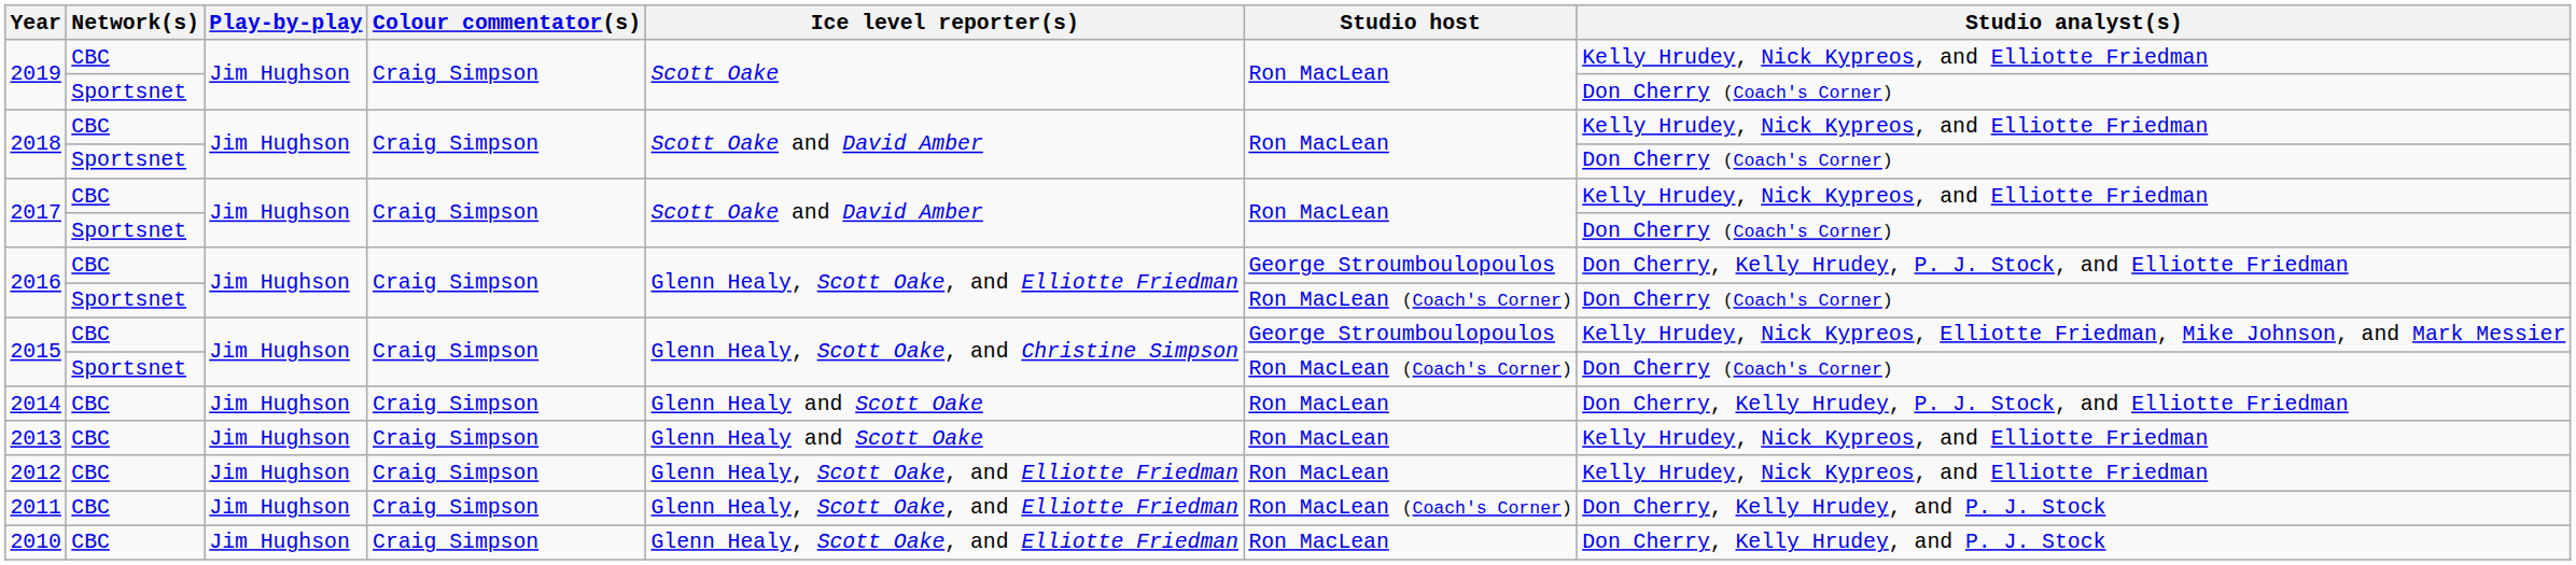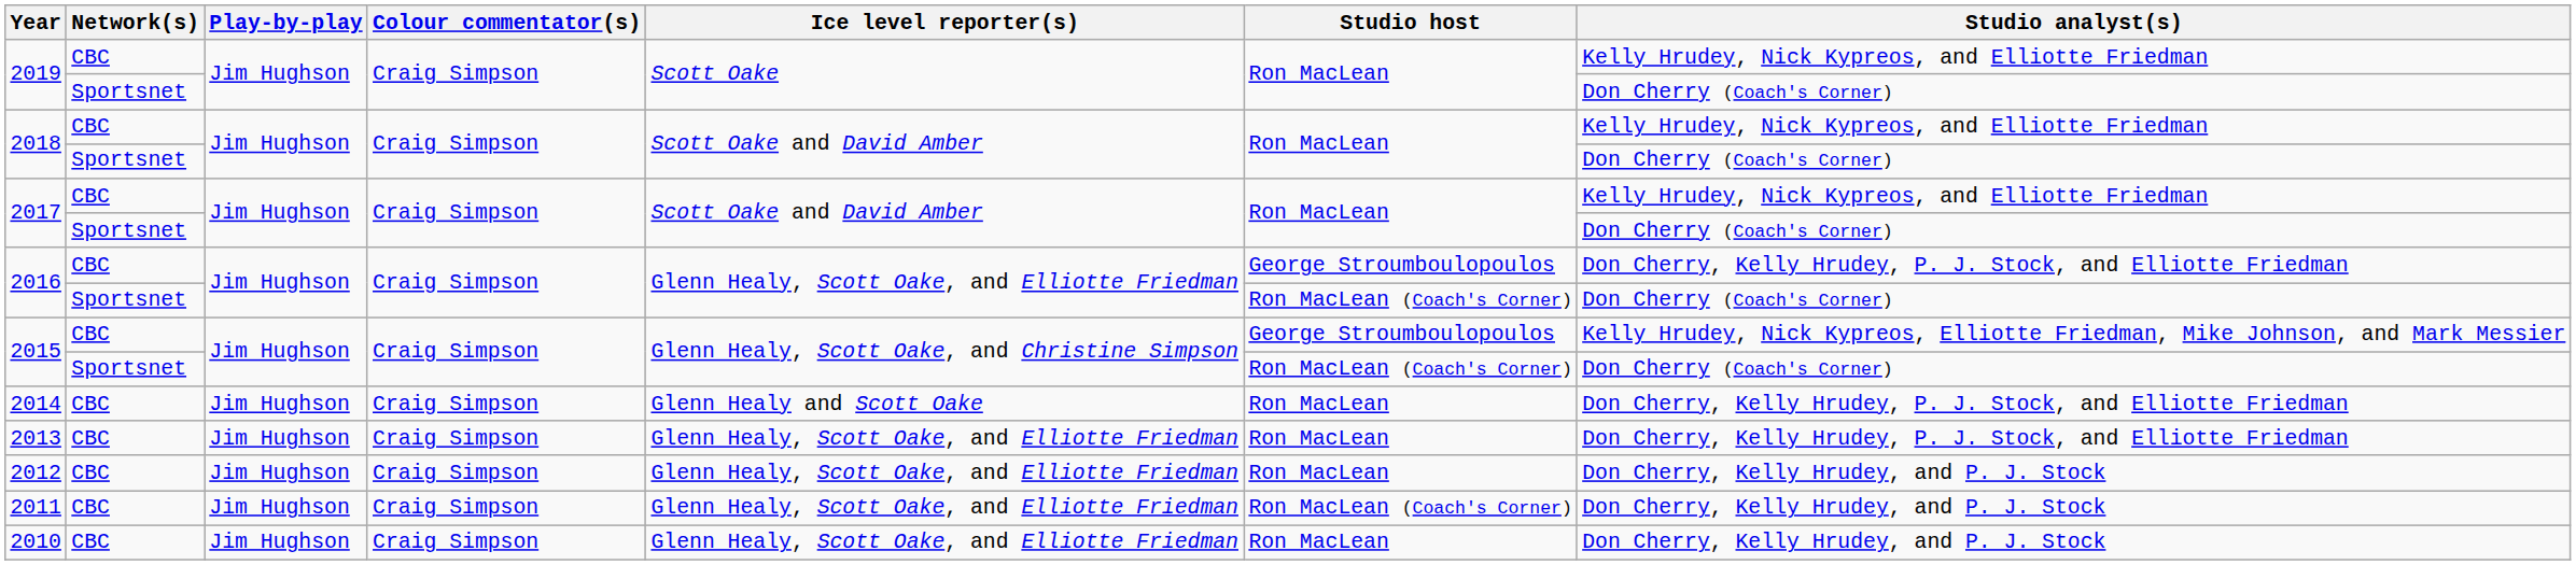2013 | Ice level reporter(s): Glenn Healy and Scott Oake -> Glenn Healy, Scott Oake, and Elliotte Friedman
2013 | Studio analyst(s): Kelly Hrudey, Nick Kypreos, and Elliotte Friedman -> Don Cherry, Kelly Hrudey, P. J. Stock, and Elliotte Friedman
2012 | Studio analyst(s): Kelly Hrudey, Nick Kypreos, and Elliotte Friedman -> Don Cherry, Kelly Hrudey, and P. J. Stock
